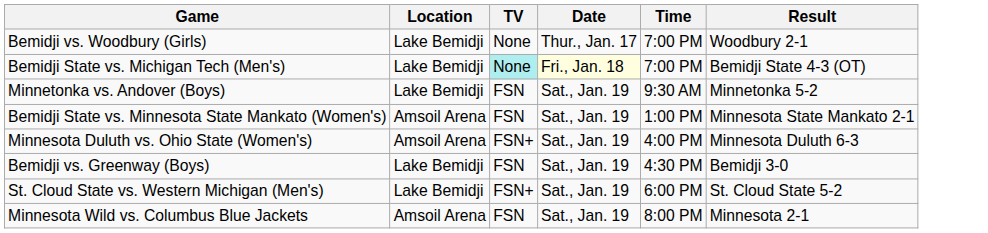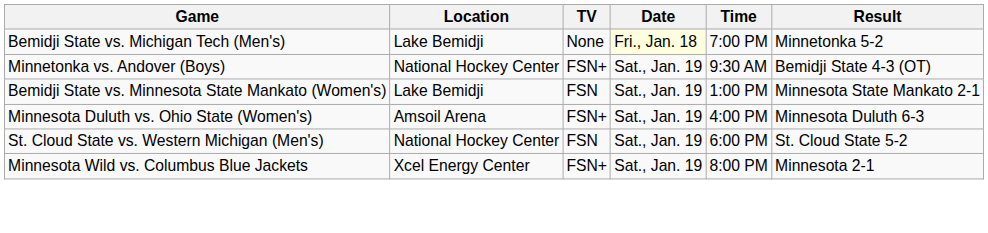- row: Bemidji vs. Woodbury (Girls) | Lake Bemidji | None | Thur., Jan. 17 | 7:00 PM | Woodbury 2-1
Bemidji State vs. Michigan Tech (Men's) | TV: paleturquoise background -> no background
Bemidji State vs. Michigan Tech (Men's) | Result: Bemidji State 4-3 (OT) -> Minnetonka 5-2
Minnetonka vs. Andover (Boys) | Location: Lake Bemidji -> National Hockey Center
Minnetonka vs. Andover (Boys) | TV: FSN -> FSN+
Minnetonka vs. Andover (Boys) | Result: Minnetonka 5-2 -> Bemidji State 4-3 (OT)
Bemidji State vs. Minnesota State Mankato (Women's) | Location: Amsoil Arena -> Lake Bemidji
- row: Bemidji vs. Greenway (Boys) | Lake Bemidji | FSN | Sat., Jan. 19 | 4:30 PM | Bemidji 3-0
St. Cloud State vs. Western Michigan (Men's) | Location: Lake Bemidji -> National Hockey Center
St. Cloud State vs. Western Michigan (Men's) | TV: FSN+ -> FSN
Minnesota Wild vs. Columbus Blue Jackets | Location: Amsoil Arena -> Xcel Energy Center
Minnesota Wild vs. Columbus Blue Jackets | TV: FSN -> FSN+
